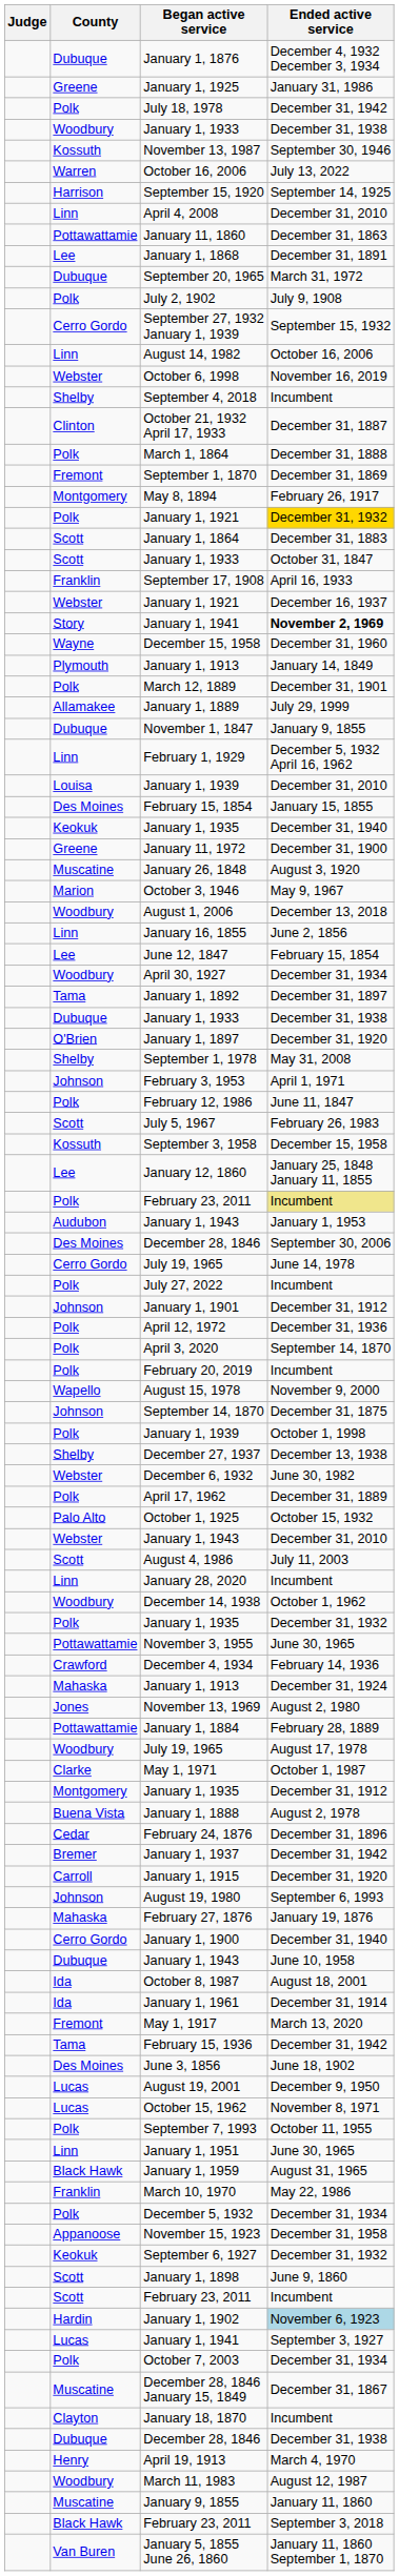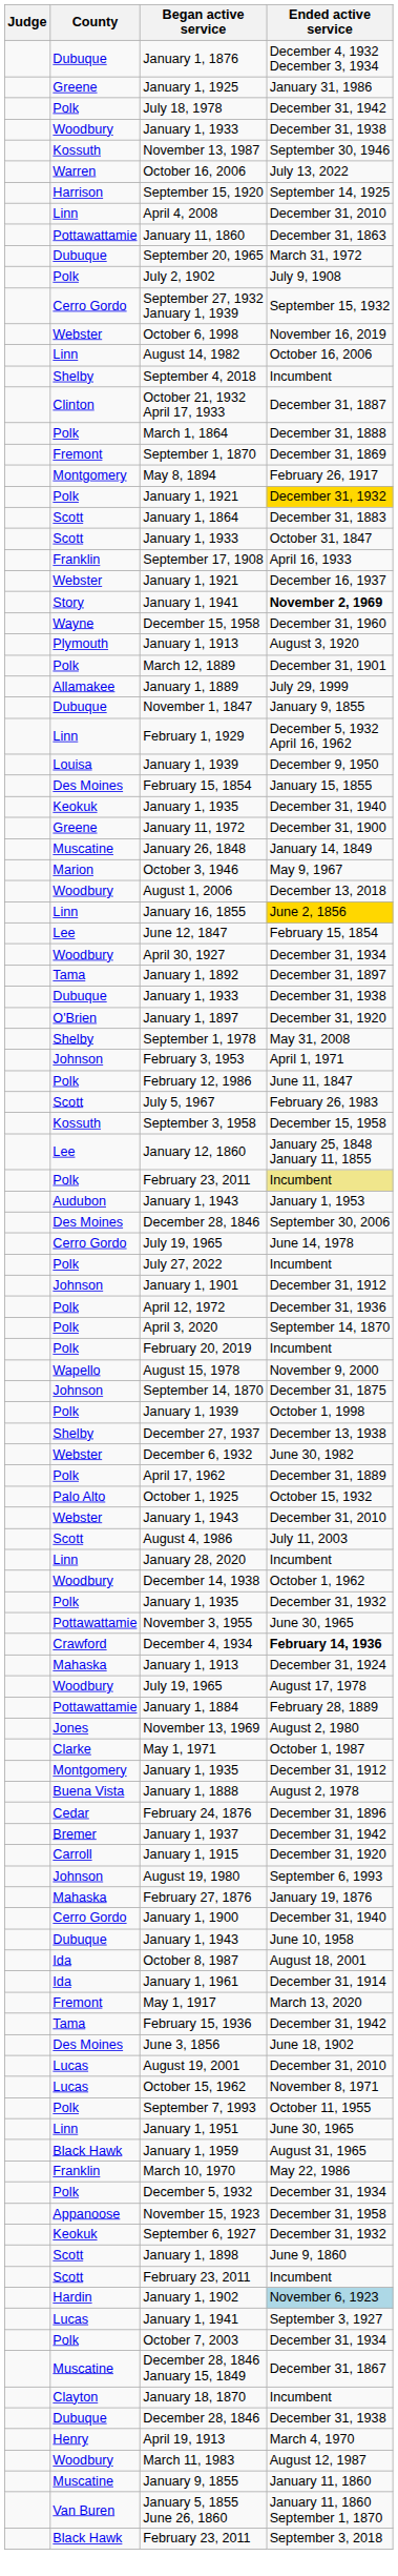- row: Lee | January 1, 1868 | December 31, 1891
rows swapped: October 6, 1998 <-> August 14, 1982
Plymouth / January 1, 1913 | Ended active service: January 14, 1849 -> August 3, 1920
Louisa / January 1, 1939 | Ended active service: December 31, 2010 -> December 9, 1950
January 26, 1848 | Ended active service: August 3, 1920 -> January 14, 1849
January 16, 1855 | Ended active service: no background -> gold background
December 4, 1934 | Ended active service: normal -> bold
rows swapped: Woodbury / July 19, 1965 <-> November 13, 1969
August 19, 2001 | Ended active service: December 9, 1950 -> December 31, 2010
rows swapped: January 5, 1855 June 26, 1860 <-> Black Hawk / February 23, 2011
